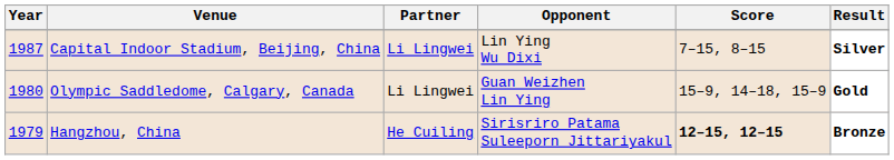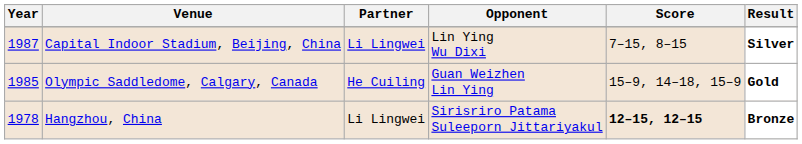Olympic Saddledome, Calgary, Canada | Year: 1980 -> 1985
Olympic Saddledome, Calgary, Canada | Partner: Li Lingwei -> He Cuiling
Hangzhou, China | Year: 1979 -> 1978
Hangzhou, China | Partner: He Cuiling -> Li Lingwei
